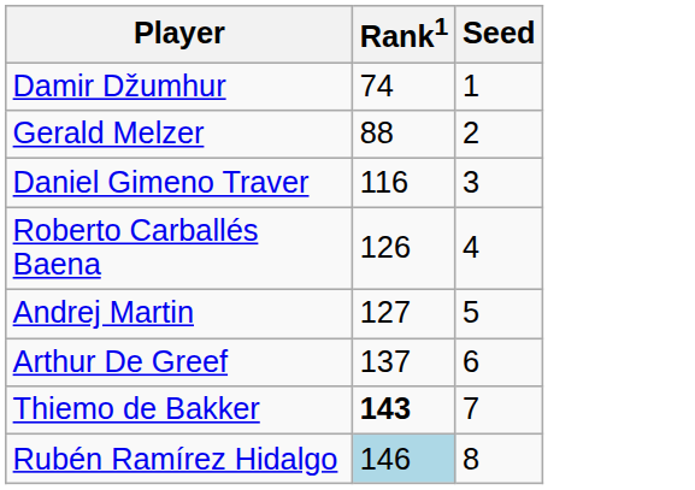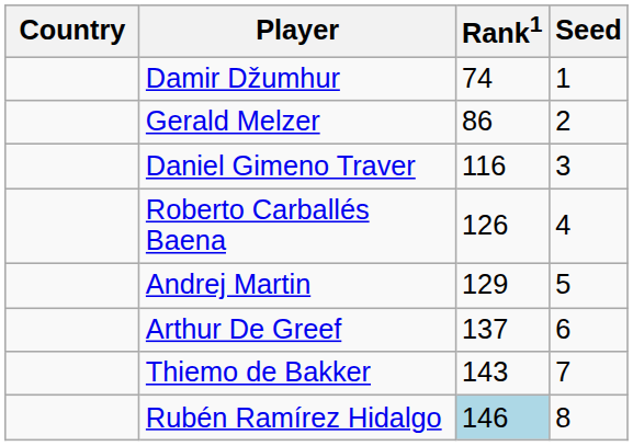+ column: Country
Gerald Melzer | Rank1: 88 -> 86
Andrej Martin | Rank1: 127 -> 129
Thiemo de Bakker | Rank1: bold -> normal
